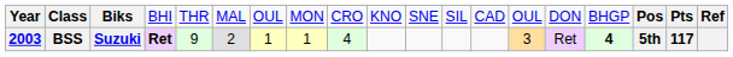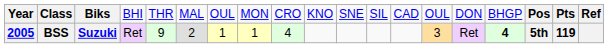BSS | column 1: 2003 -> 2005
BSS | column 4: bold -> normal
BSS | column 18: 117 -> 119
